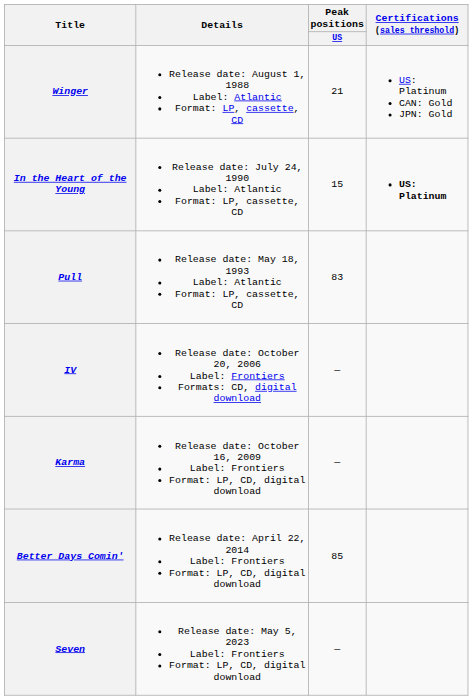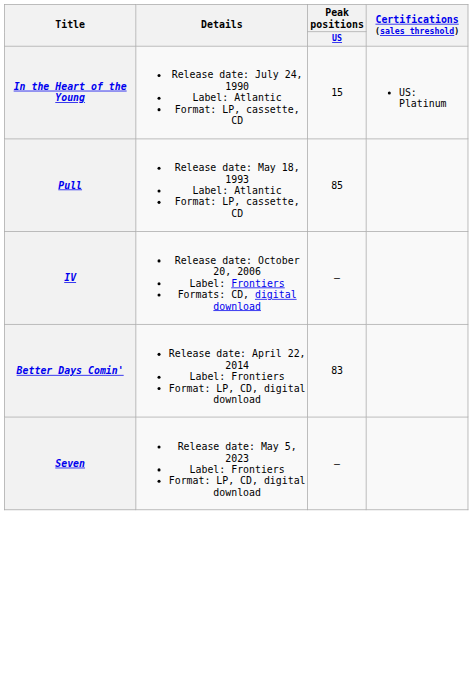- row: Winger | Release date: August 1, 1988 Label: Atlantic Format: LP, cassette, CD | 21 | US: Platinum CAN: Gold JPN: Gold
In the Heart of the Young | Certifications (sales threshold): bold -> normal
Pull | Peak positions / US: 83 -> 85
- row: Karma | Release date: October 16, 2009 Label: Frontiers Format: LP, CD, digital download | —
Better Days Comin' | Peak positions / US: 85 -> 83
